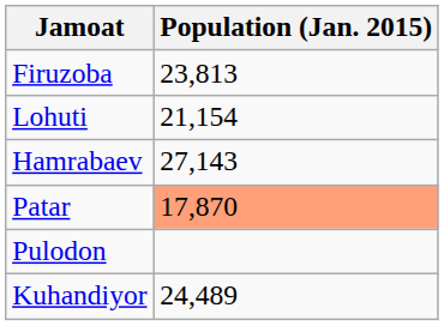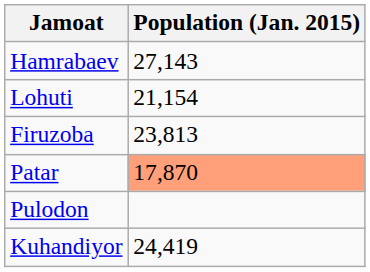rows swapped: Hamrabaev <-> Firuzoba
Kuhandiyor | Population (Jan. 2015): 24,489 -> 24,419
